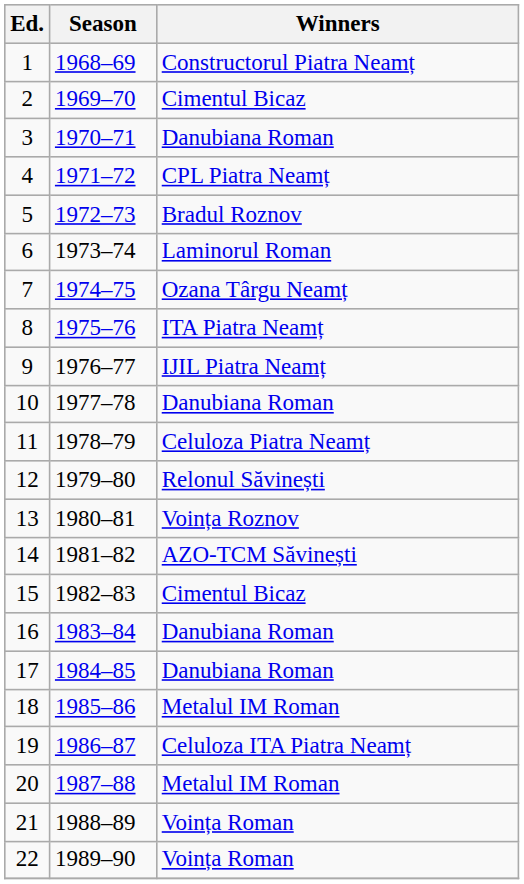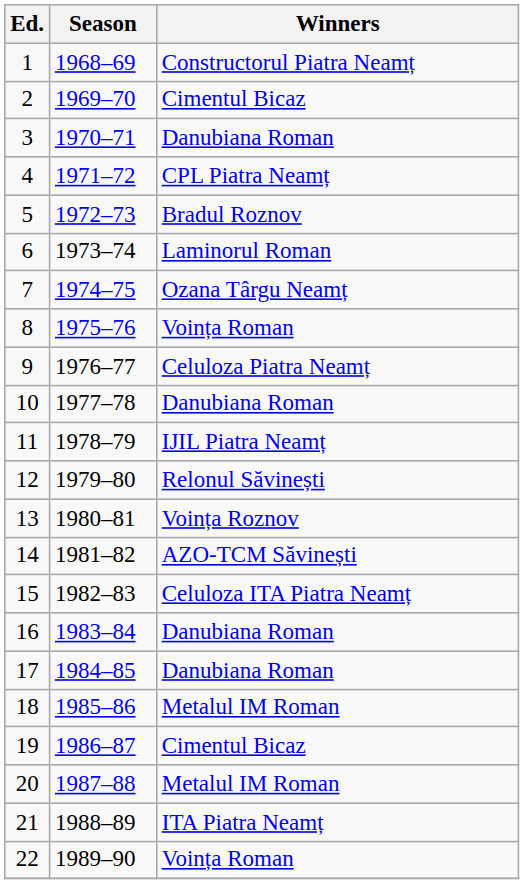8 | Winners: ITA Piatra Neamț -> Voința Roman
9 | Winners: IJIL Piatra Neamț -> Celuloza Piatra Neamț
11 | Winners: Celuloza Piatra Neamț -> IJIL Piatra Neamț
15 | Winners: Cimentul Bicaz -> Celuloza ITA Piatra Neamț
19 | Winners: Celuloza ITA Piatra Neamț -> Cimentul Bicaz
21 | Winners: Voința Roman -> ITA Piatra Neamț
